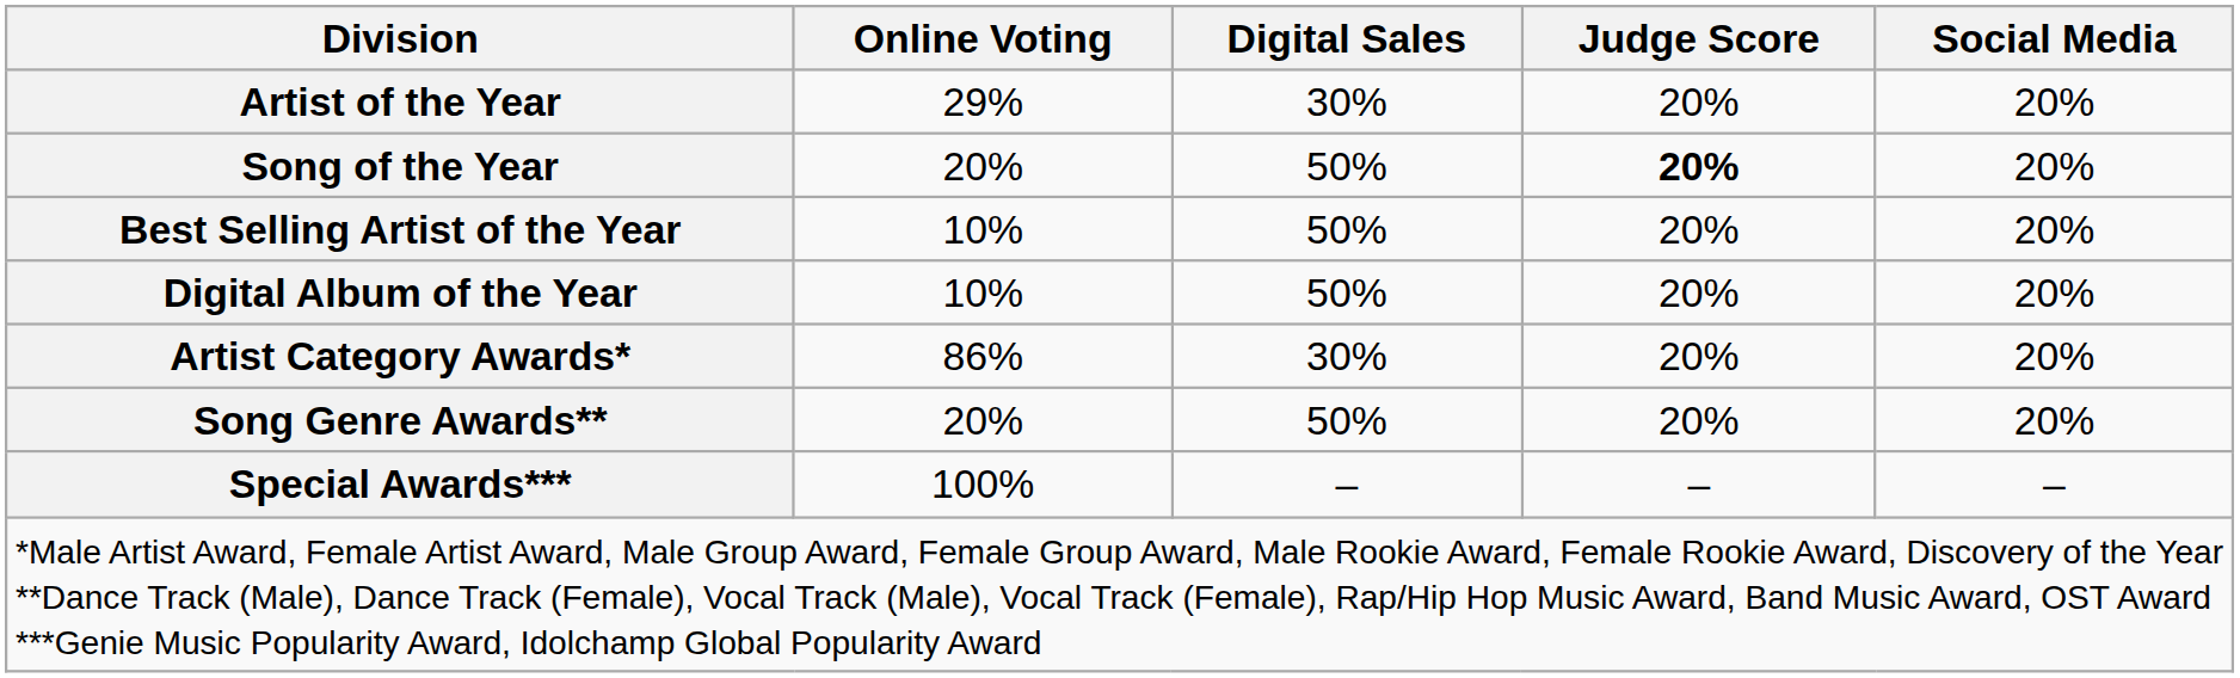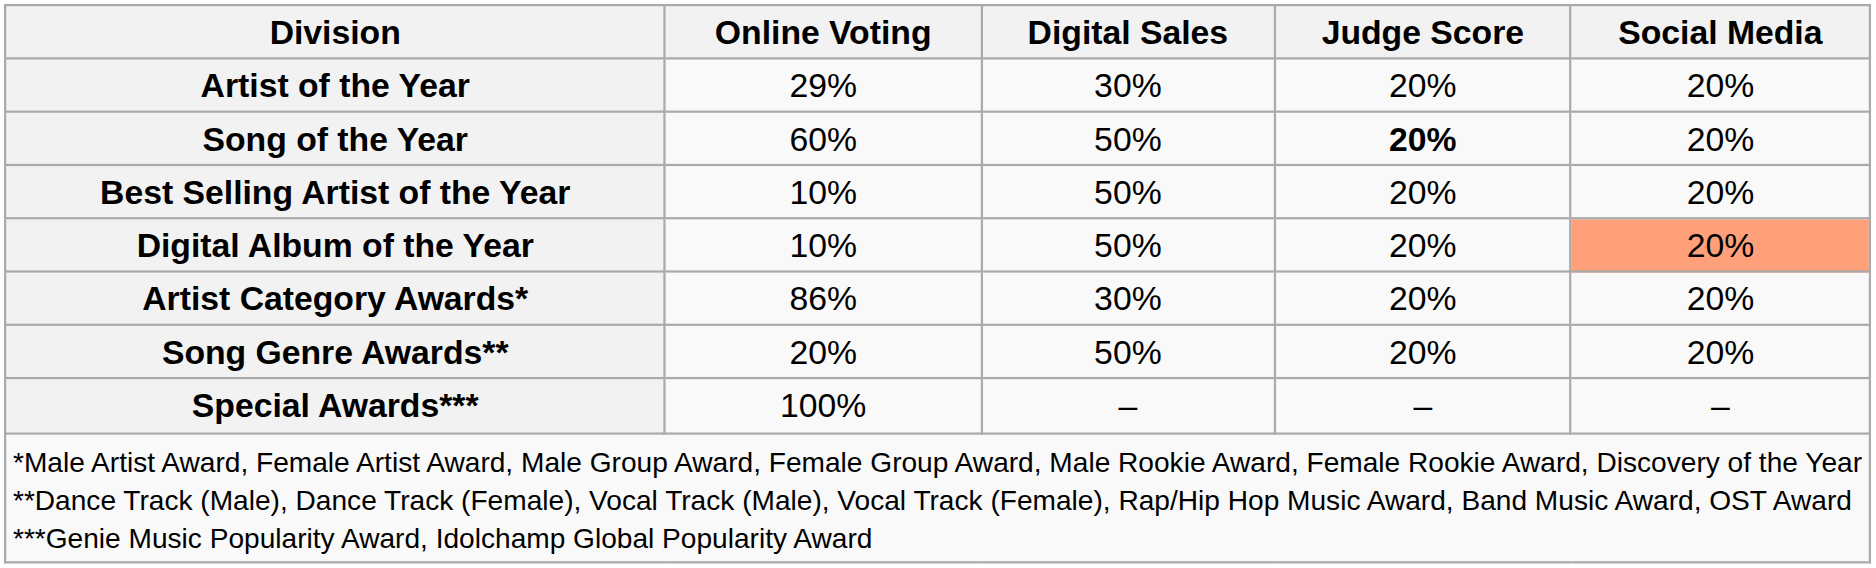Song of the Year | Online Voting: 20% -> 60%
Digital Album of the Year | Social Media: no background -> lightsalmon background
